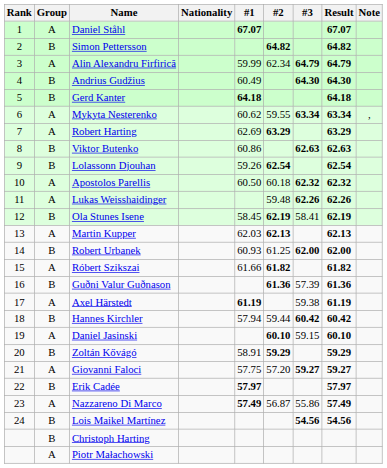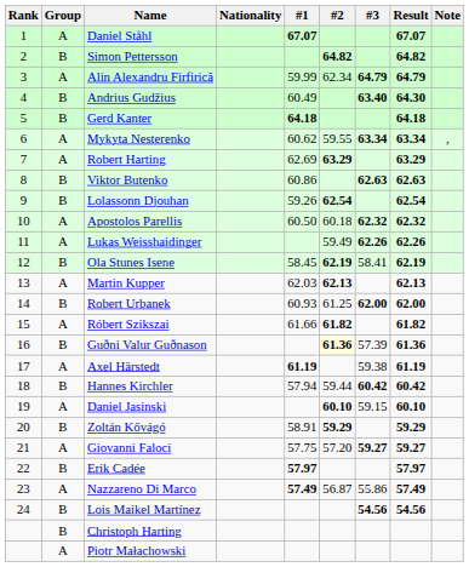Andrius Gudžius | #3: 64.30 -> 63.40
Lukas Weisshaidinger | #2: 59.48 -> 59.49
Guðni Valur Guðnason | #2: no background -> lightyellow background
